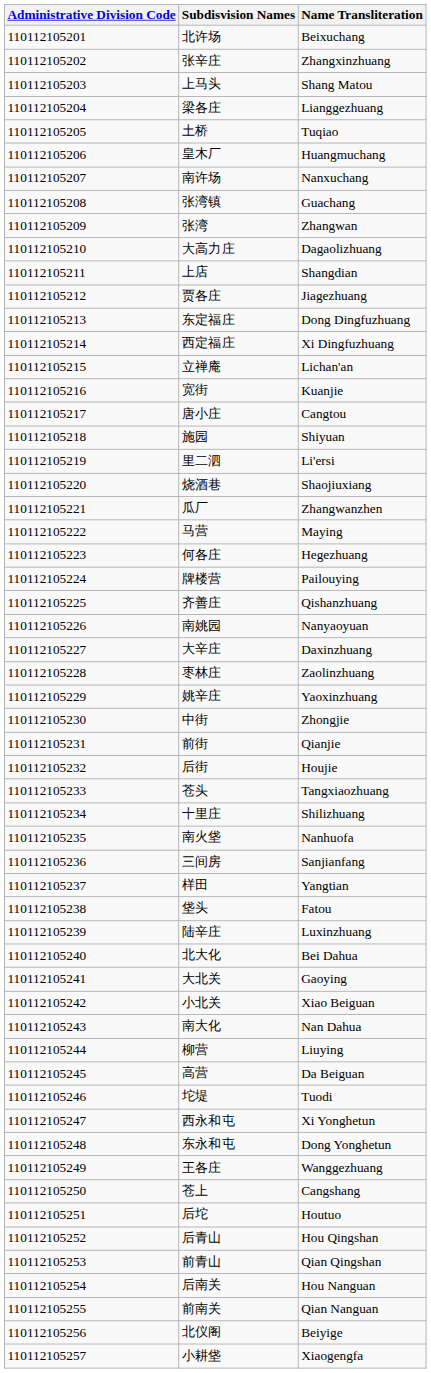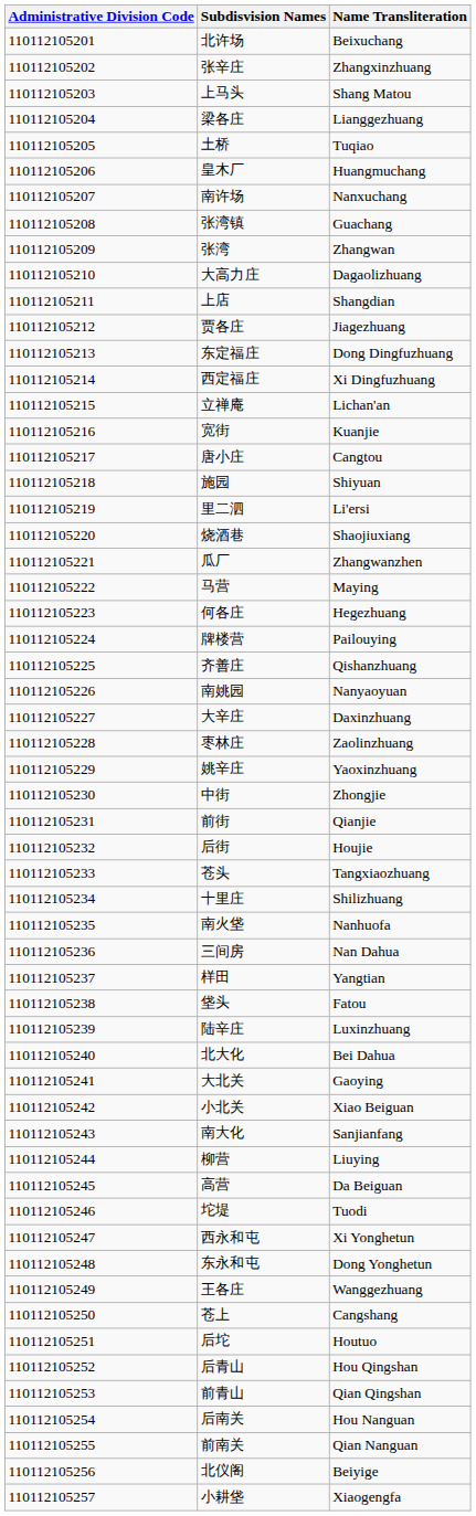三间房 | Name Transliteration: Sanjianfang -> Nan Dahua
南大化 | Name Transliteration: Nan Dahua -> Sanjianfang
